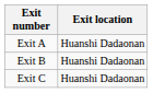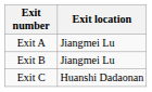Exit A | Exit location: Huanshi Dadaonan -> Jiangmei Lu
Exit B | Exit location: Huanshi Dadaonan -> Jiangmei Lu
